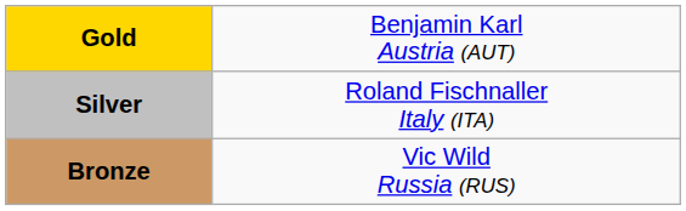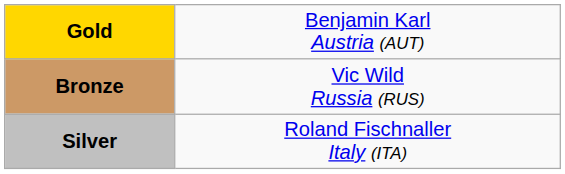rows swapped: Silver <-> Bronze
